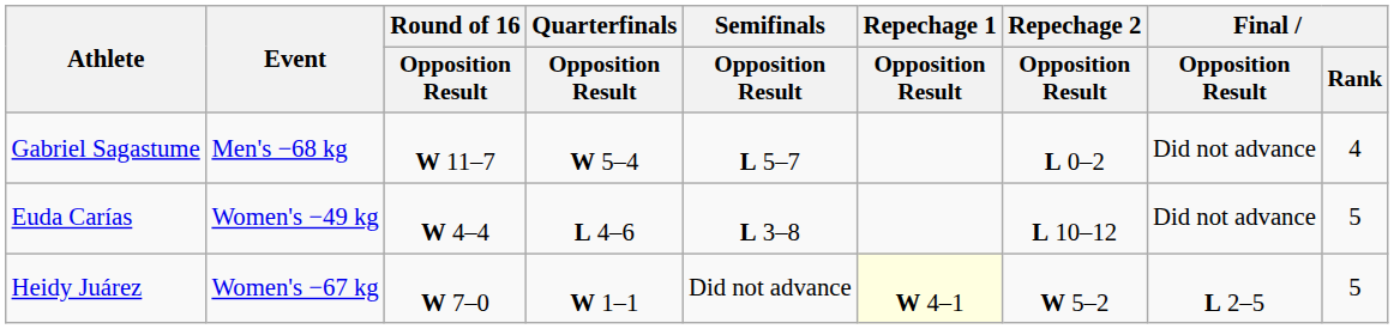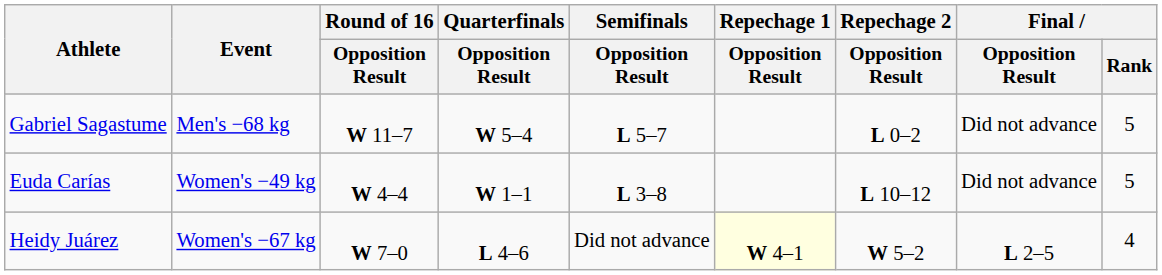Gabriel Sagastume | Final / Rank: 4 -> 5
Euda Carías | Quarterfinals / Opposition Result: L 4–6 -> W 1–1
Heidy Juárez | Quarterfinals / Opposition Result: W 1–1 -> L 4–6
Heidy Juárez | Final / Rank: 5 -> 4
